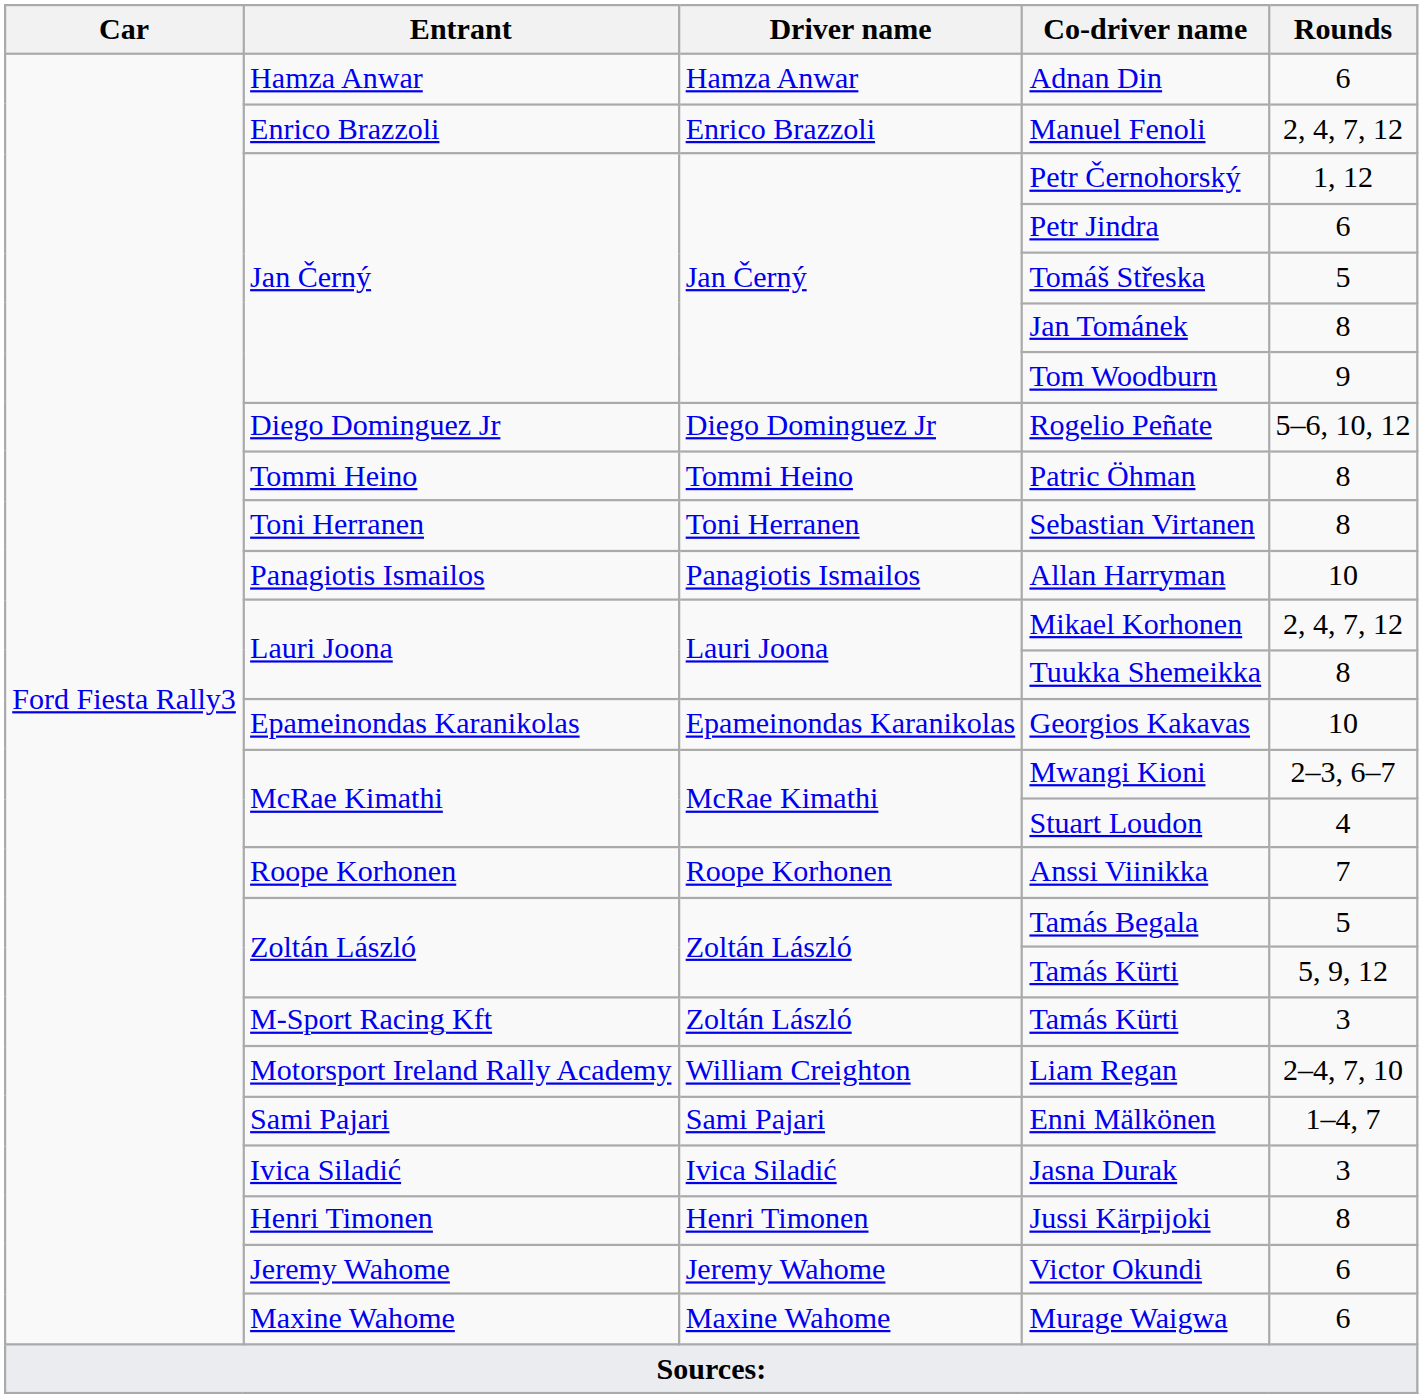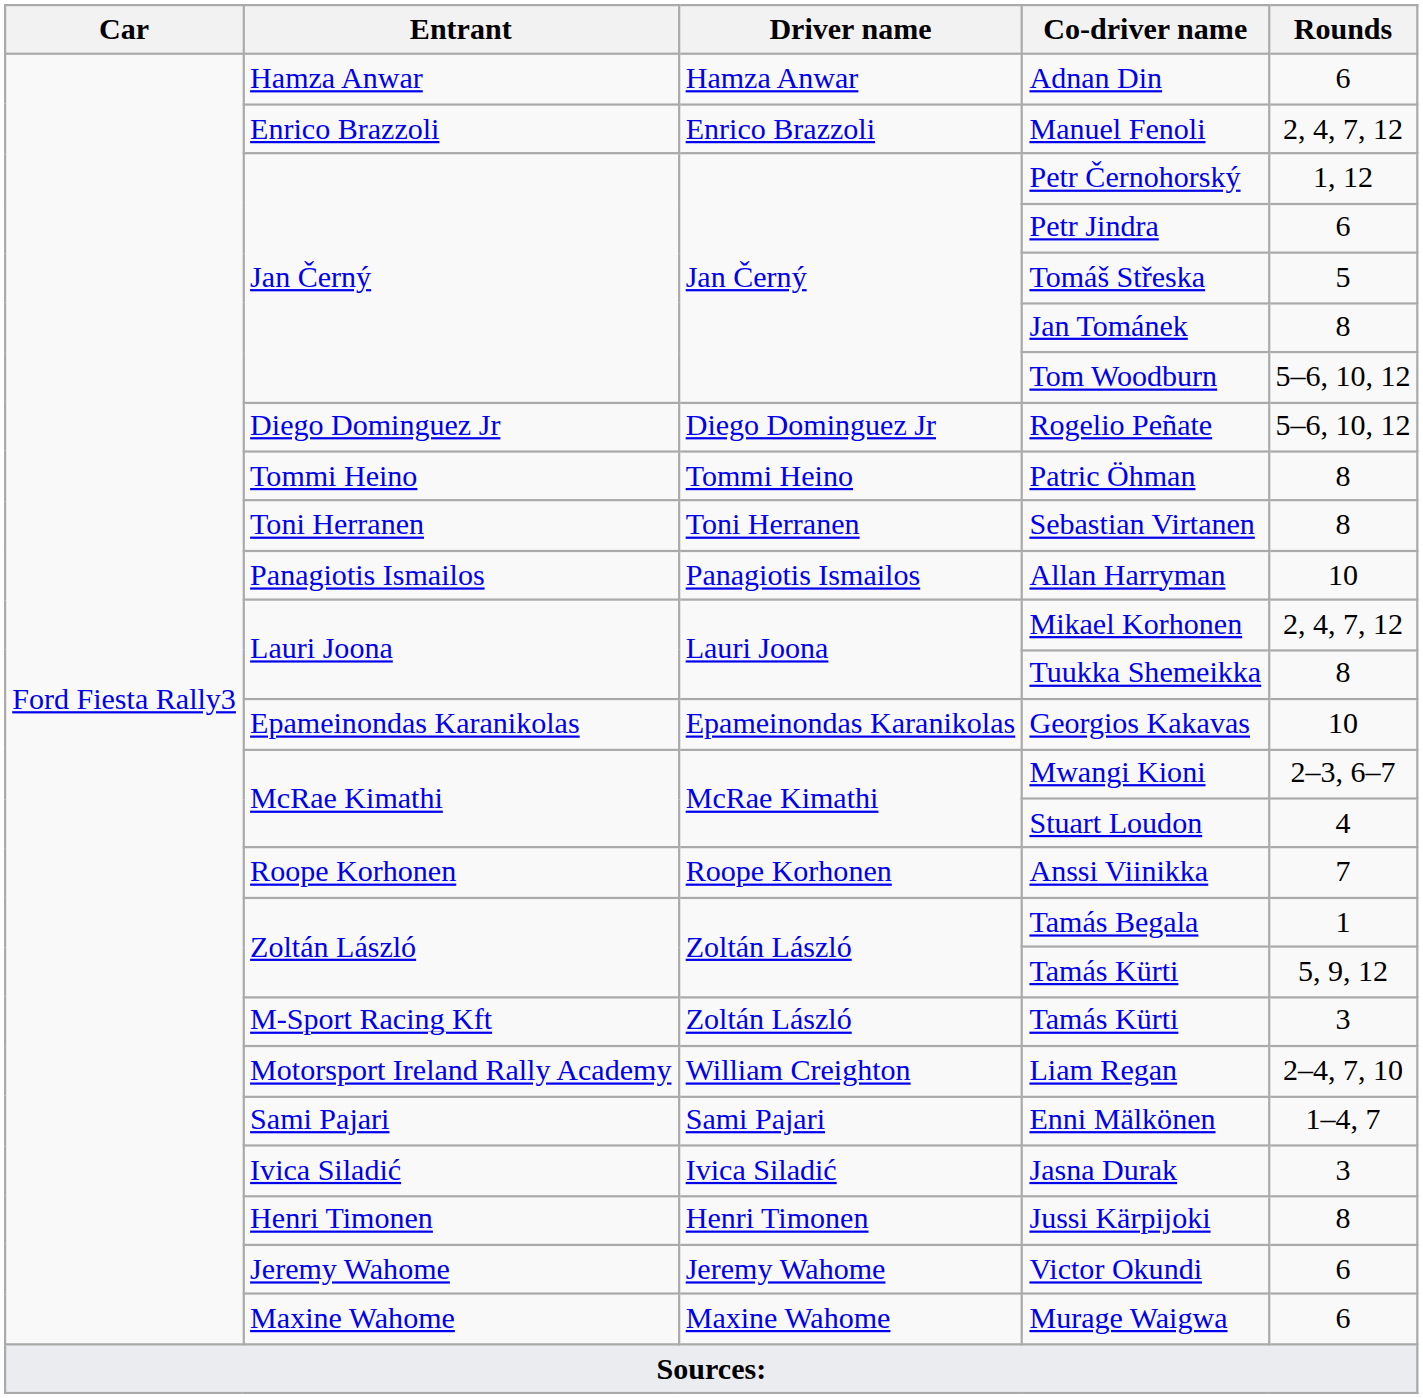Tom Woodburn | Rounds: 9 -> 5–6, 10, 12
Tamás Begala | Rounds: 5 -> 1
